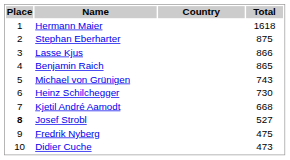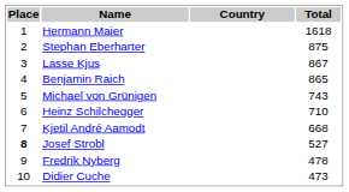Lasse Kjus | Total: 866 -> 867
Heinz Schilchegger | Total: 730 -> 710
Fredrik Nyberg | Total: 475 -> 478
